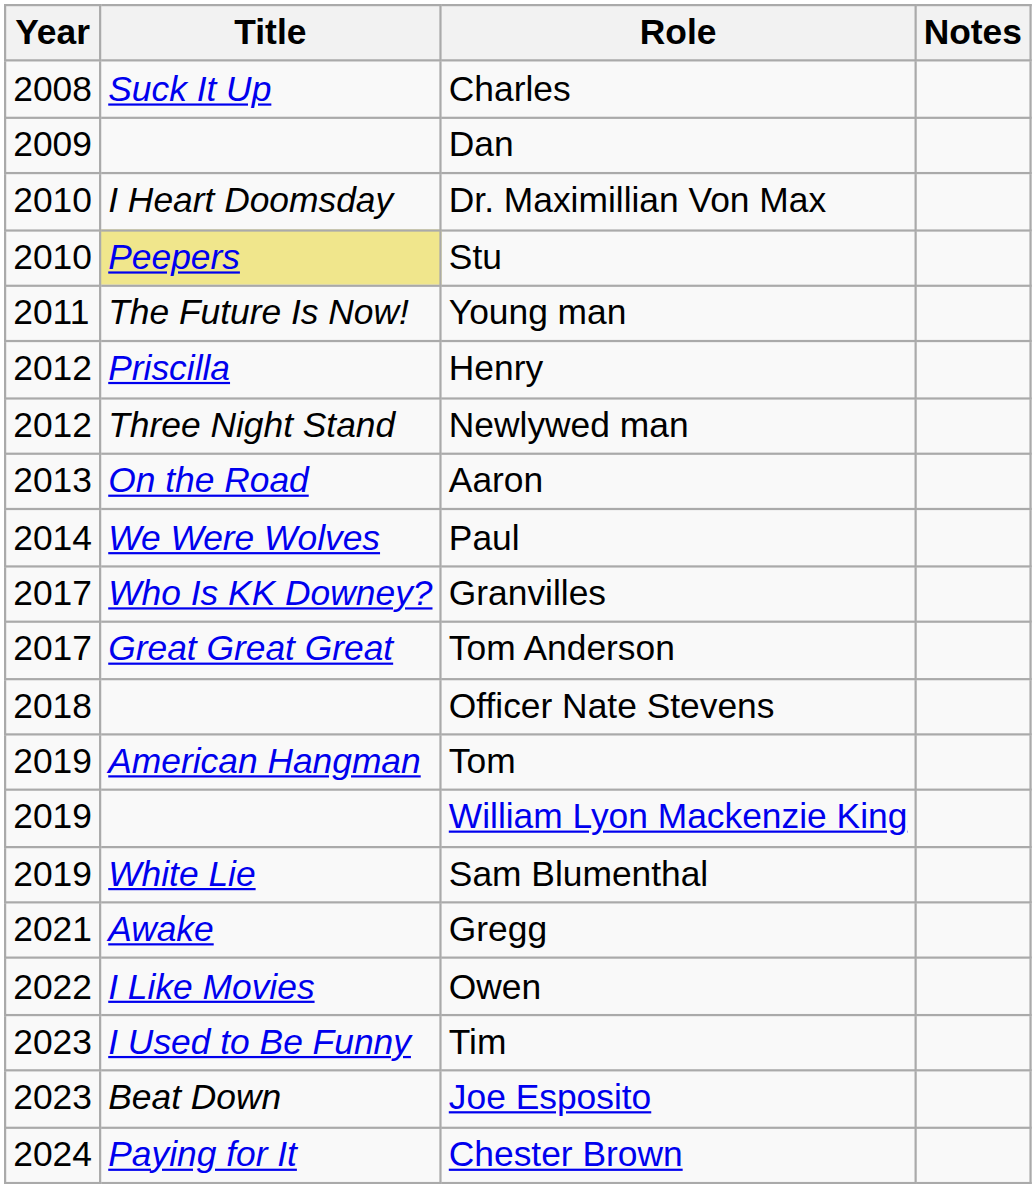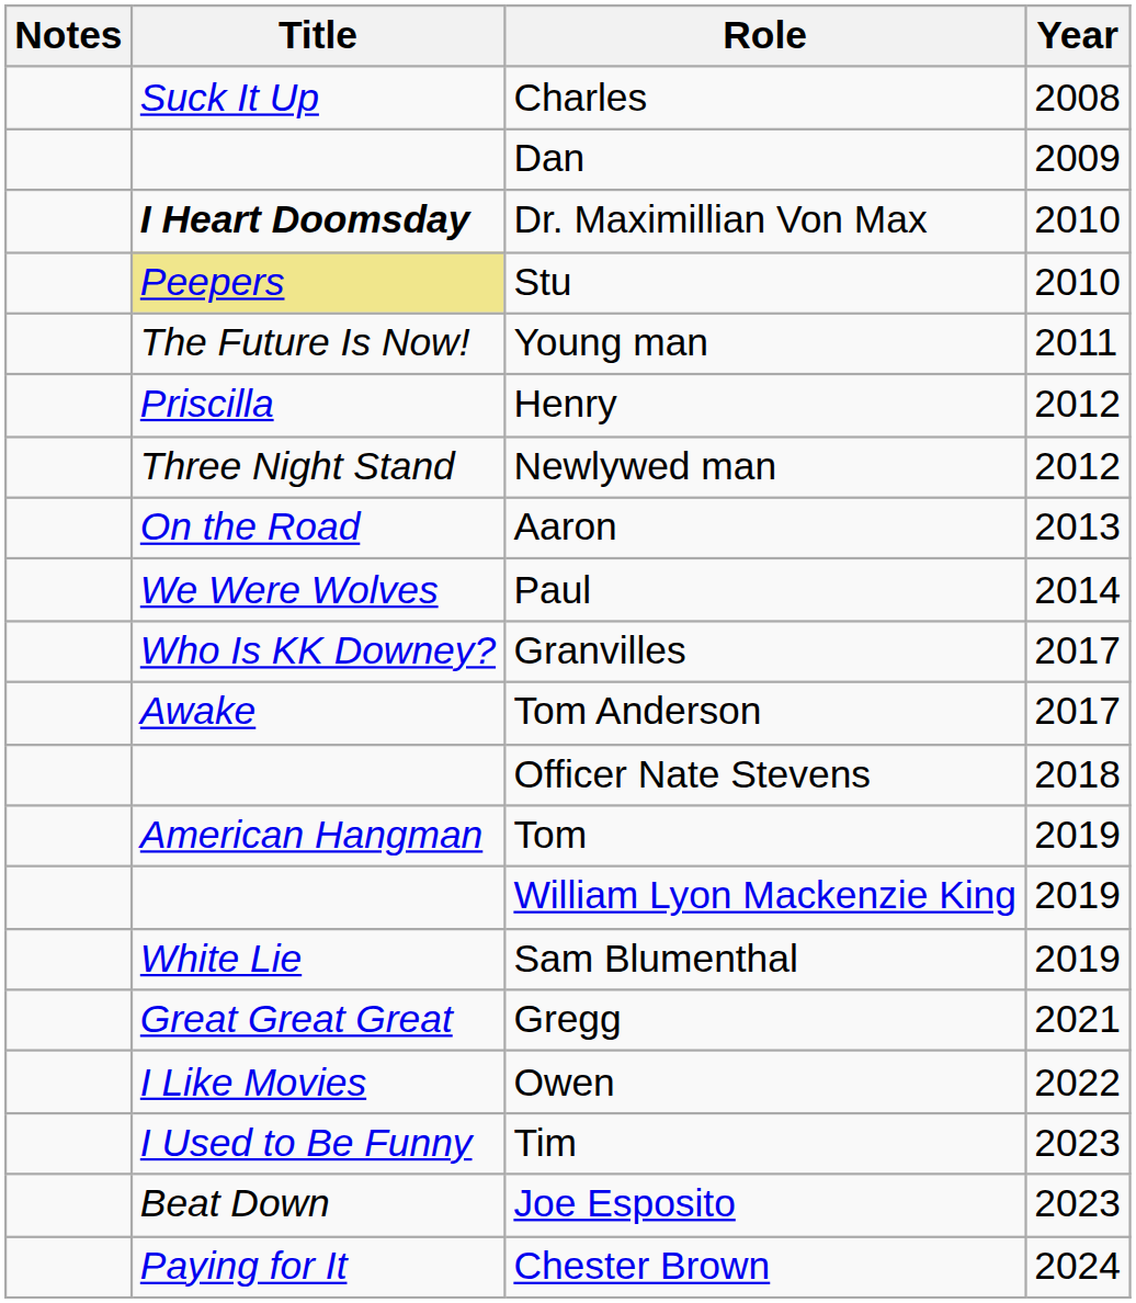columns swapped: Year <-> Notes
Dr. Maximillian Von Max | Title: normal -> bold
Tom Anderson | Title: Great Great Great -> Awake
Gregg | Title: Awake -> Great Great Great
